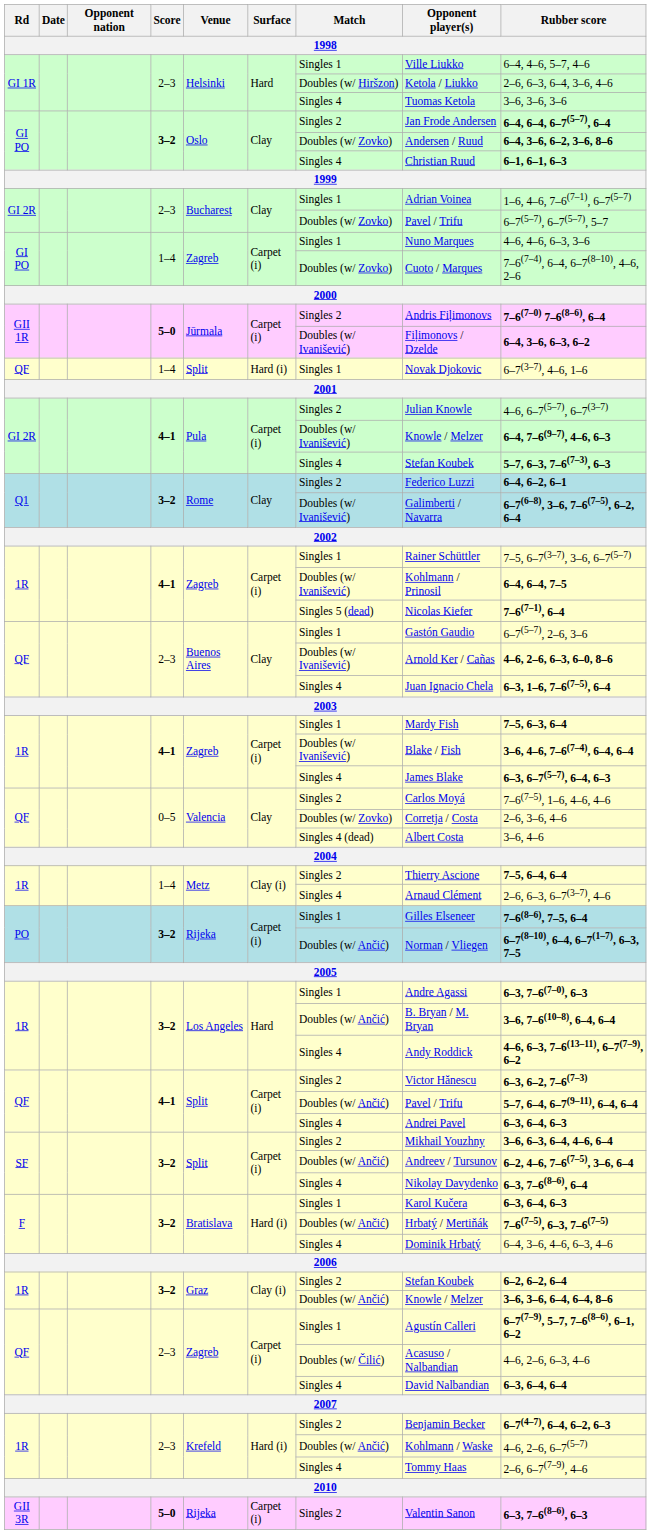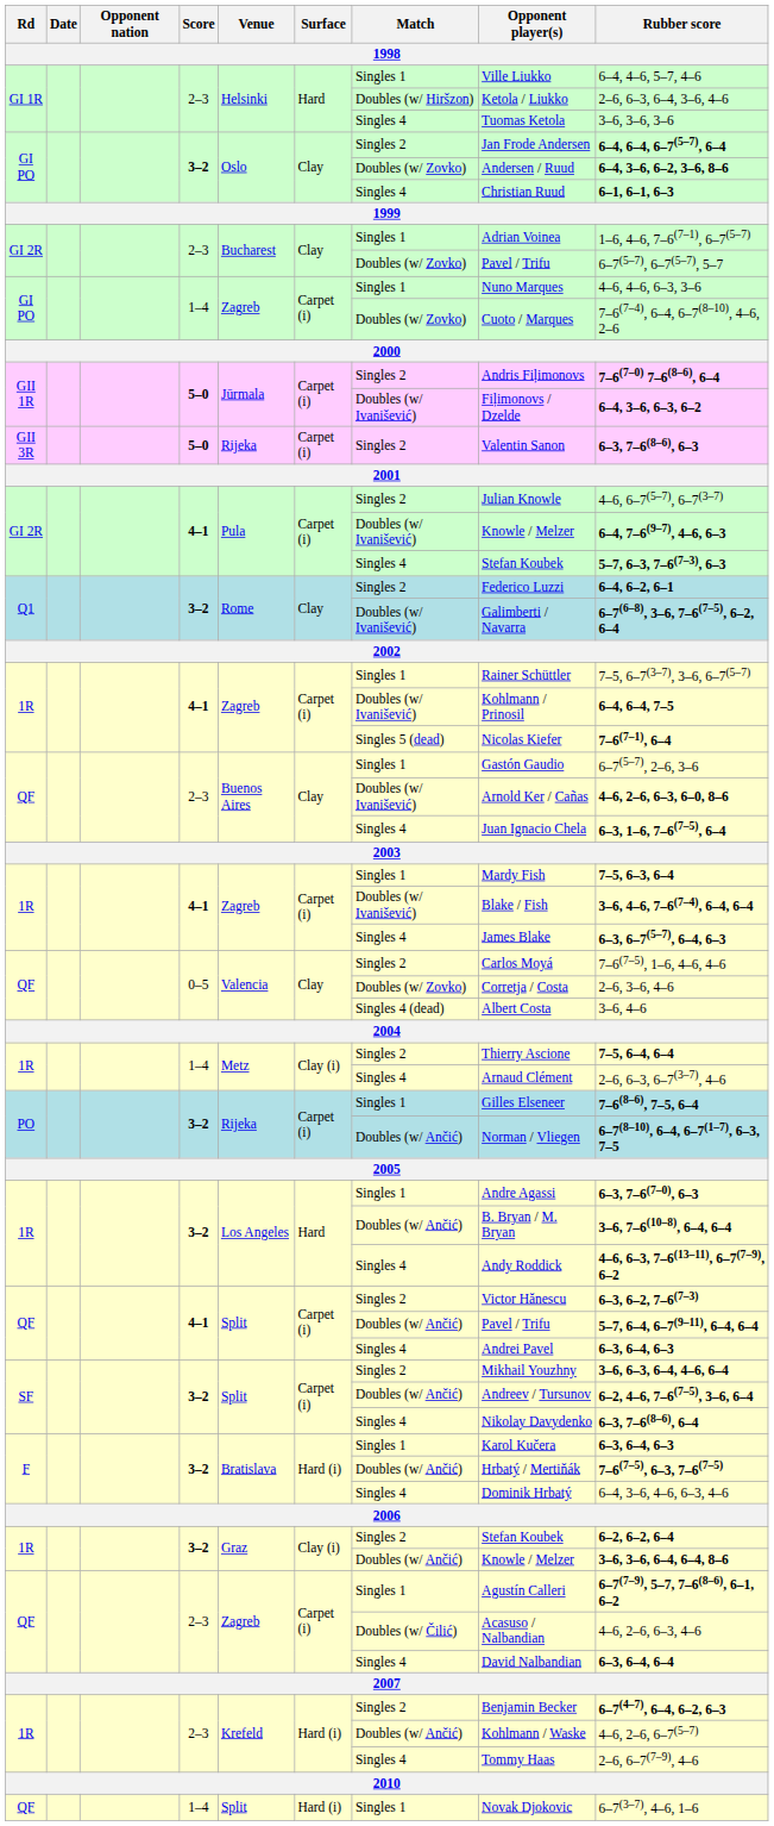rows swapped: GII 3R <-> QF / 1–4
